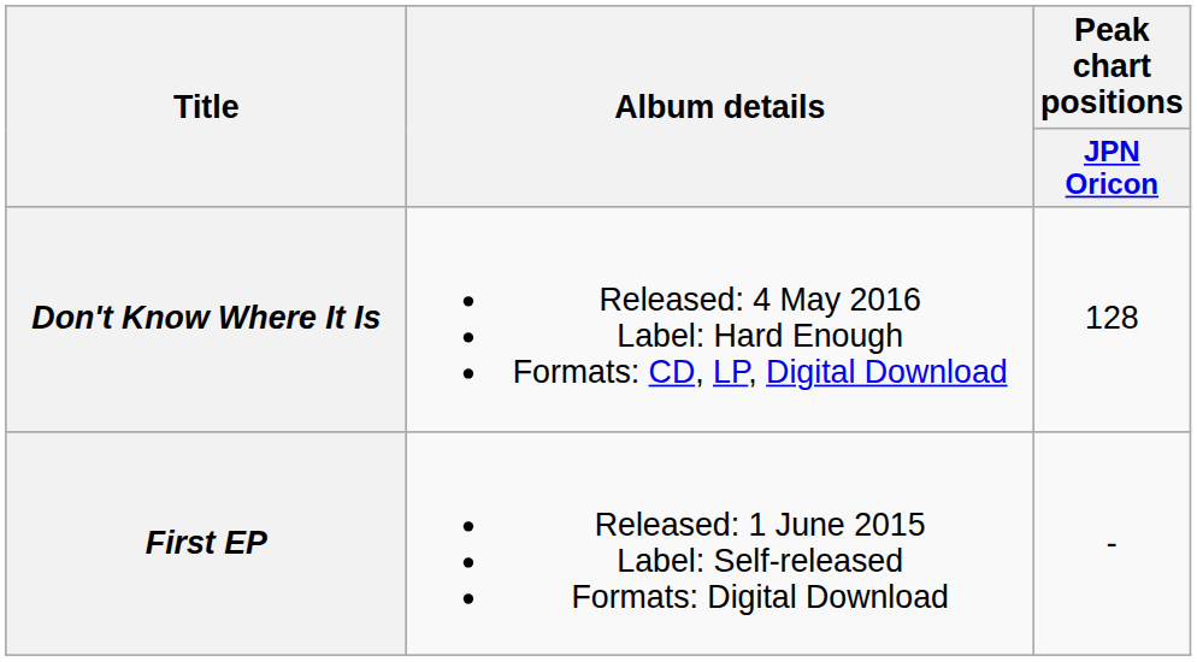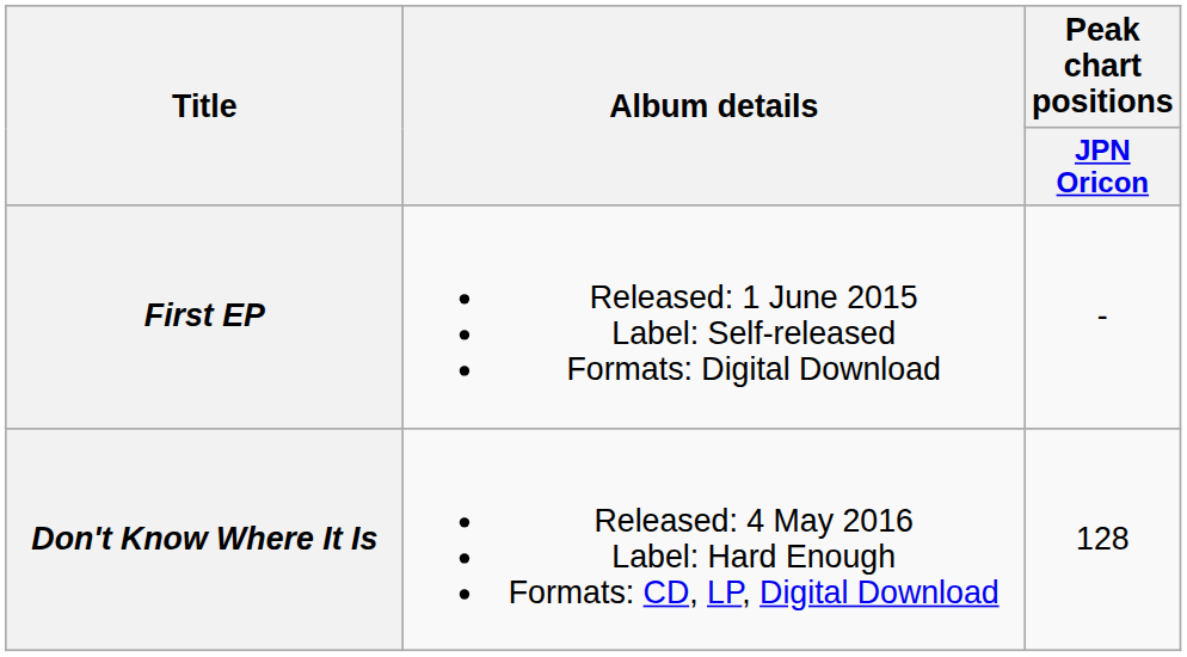rows swapped: Don't Know Where It Is <-> First EP
